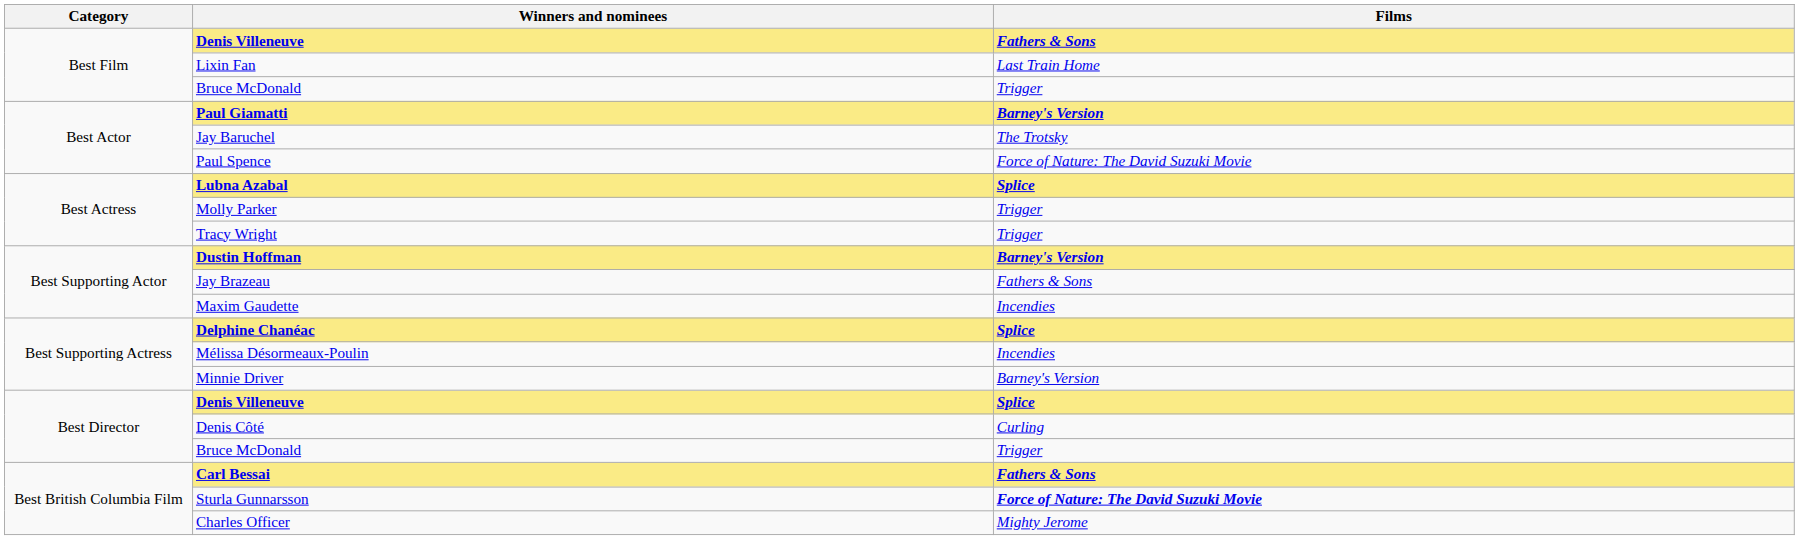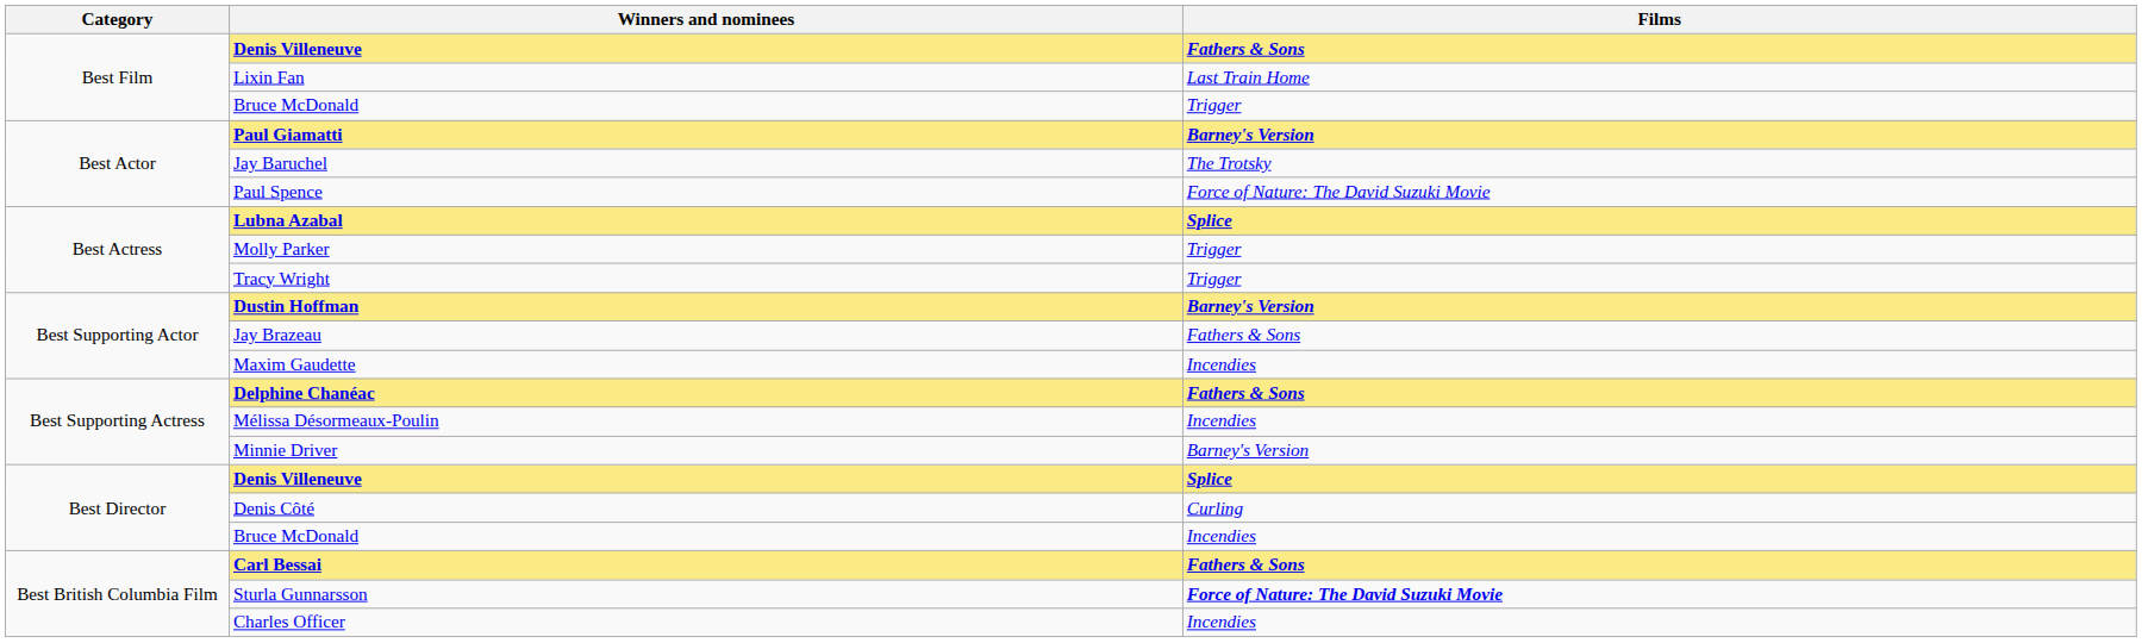Delphine Chanéac | Films: Splice -> Fathers & Sons
Best Director / Bruce McDonald | Films: Trigger -> Incendies
Charles Officer | Films: Mighty Jerome -> Incendies
